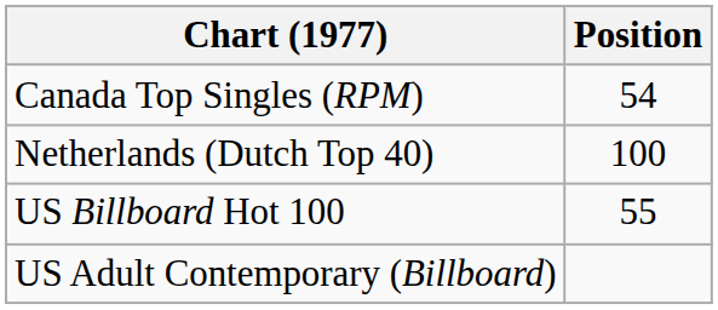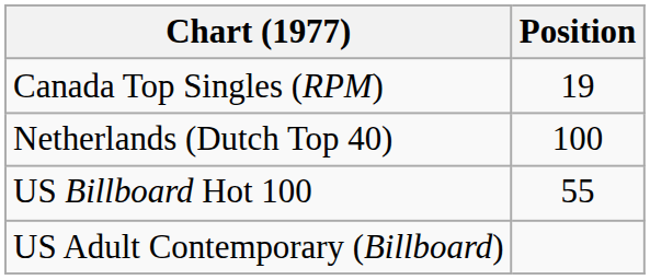Canada Top Singles (RPM) | Position: 54 -> 19
